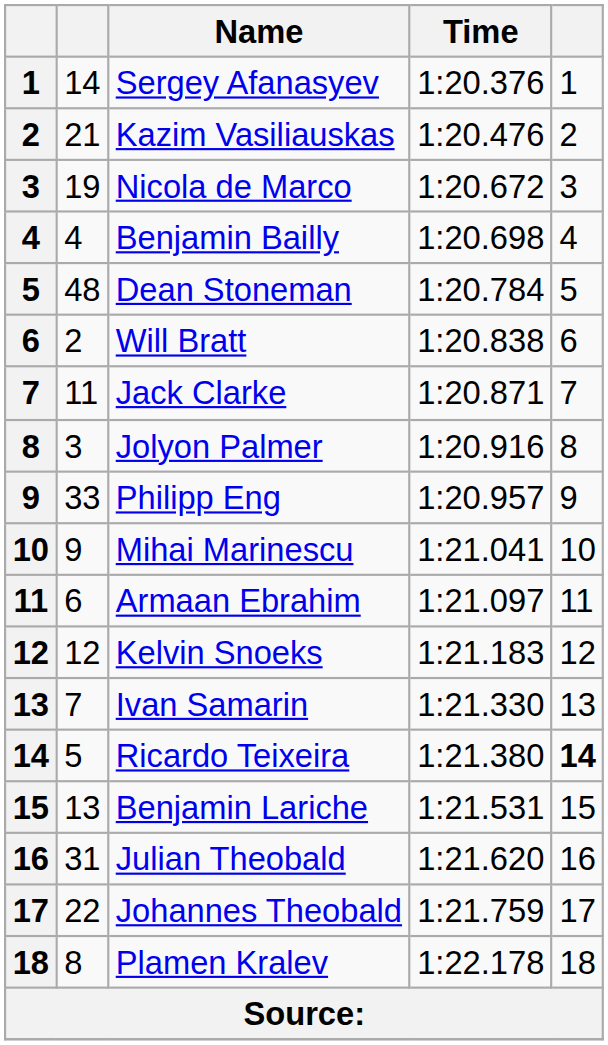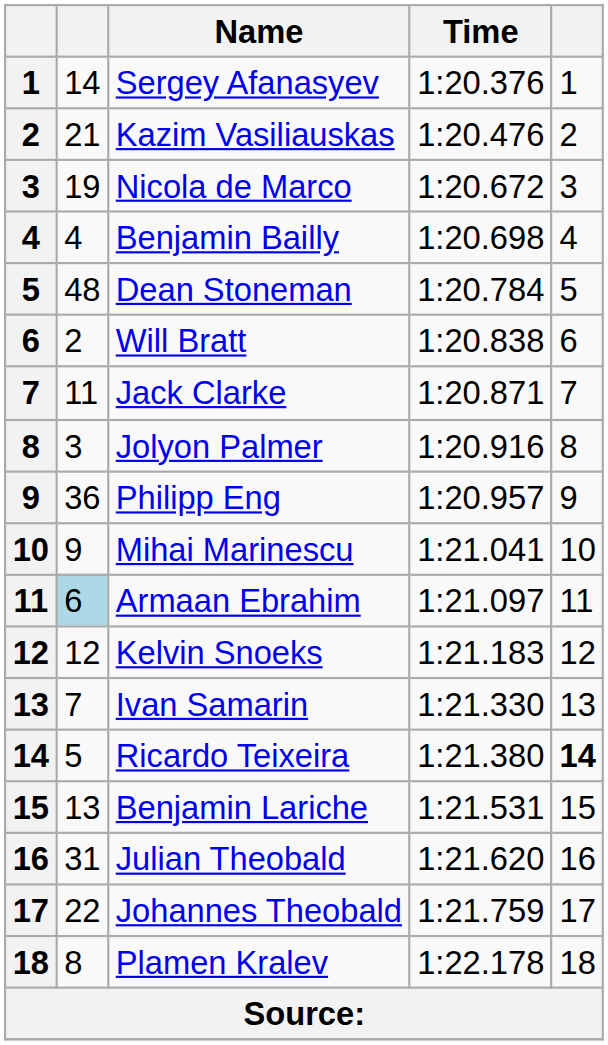Philipp Eng | column 2: 33 -> 36
Armaan Ebrahim | column 2: no background -> lightblue background
